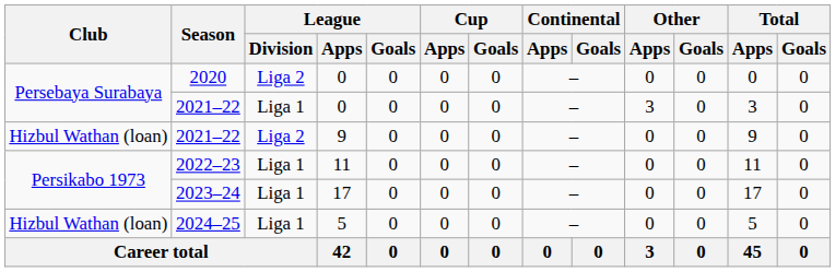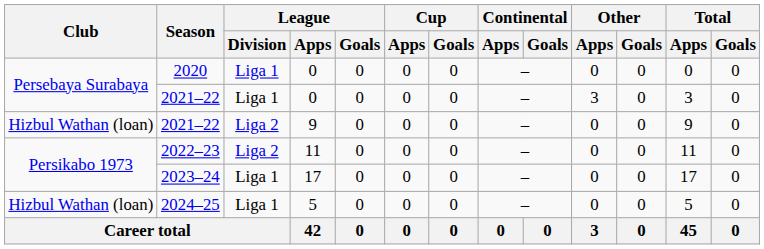2020 | League / Division: Liga 2 -> Liga 1
2022–23 | League / Division: Liga 1 -> Liga 2
